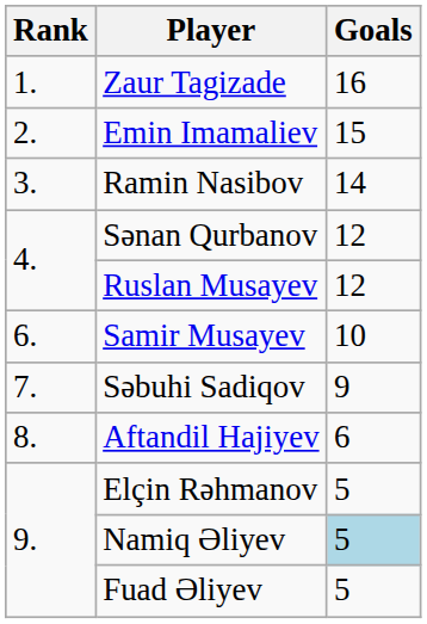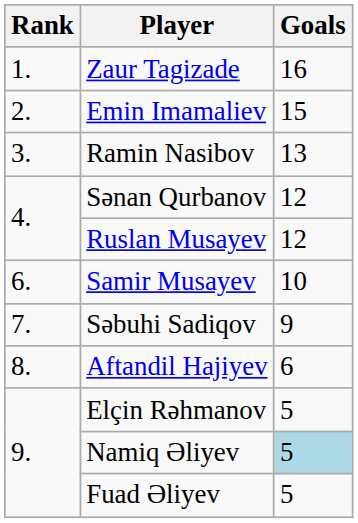Ramin Nasibov | Goals: 14 -> 13
